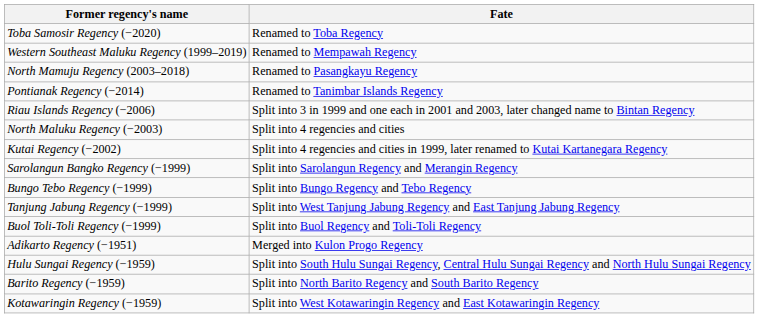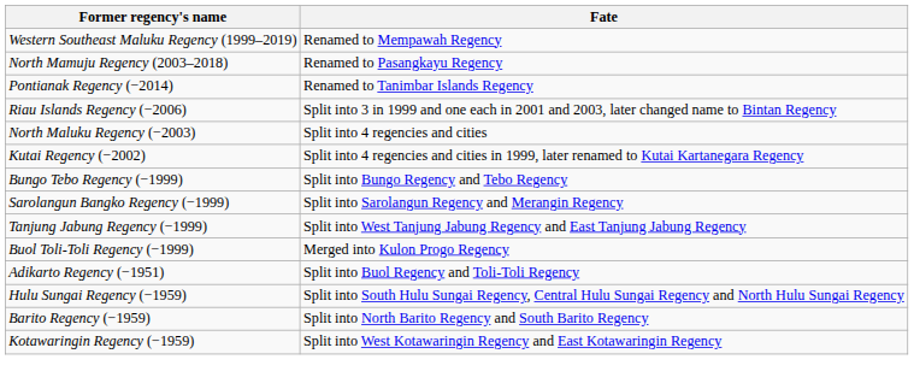- row: Toba Samosir Regency (−2020) | Renamed to Toba Regency
rows swapped: Sarolangun Bangko Regency (−1999) <-> Bungo Tebo Regency (−1999)
Buol Toli-Toli Regency (−1999) | Fate: Split into Buol Regency and Toli-Toli Regency -> Merged into Kulon Progo Regency
Adikarto Regency (−1951) | Fate: Merged into Kulon Progo Regency -> Split into Buol Regency and Toli-Toli Regency
